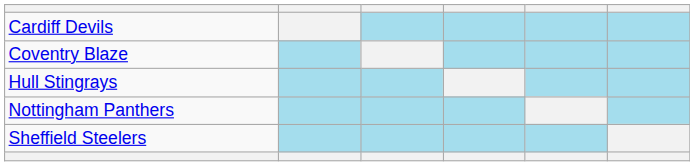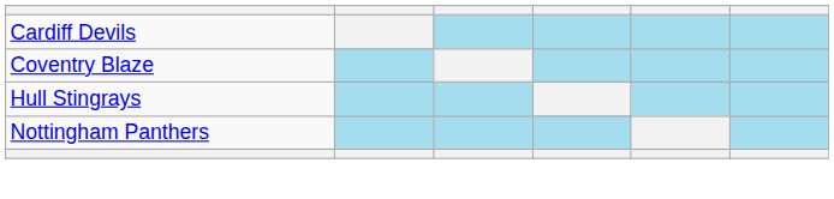- row: Sheffield Steelers
